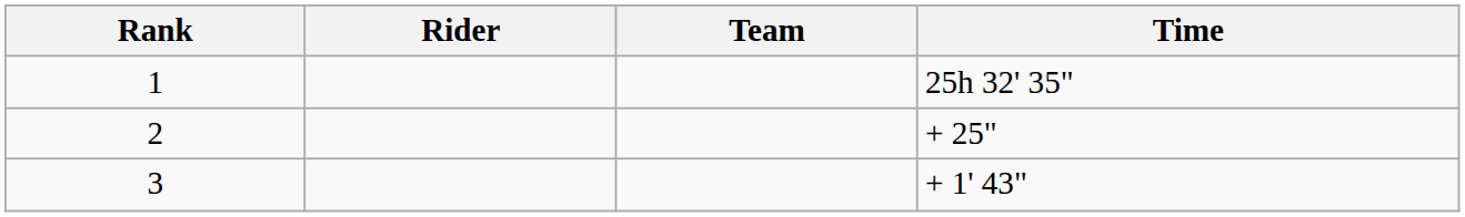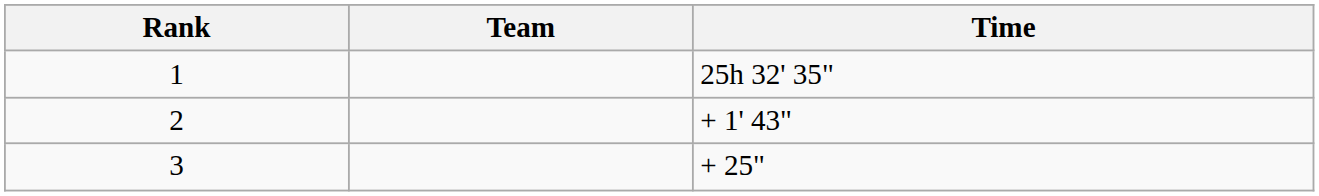- column: Rider
2 | Time: + 25" -> + 1' 43"
3 | Time: + 1' 43" -> + 25"
